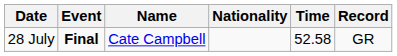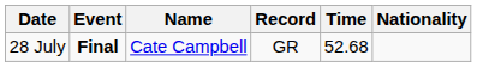columns swapped: Nationality <-> Record
28 July | Time: 52.58 -> 52.68
